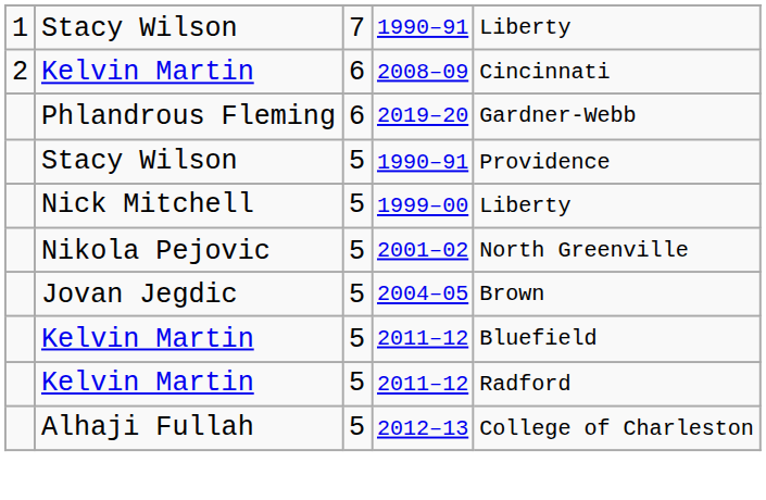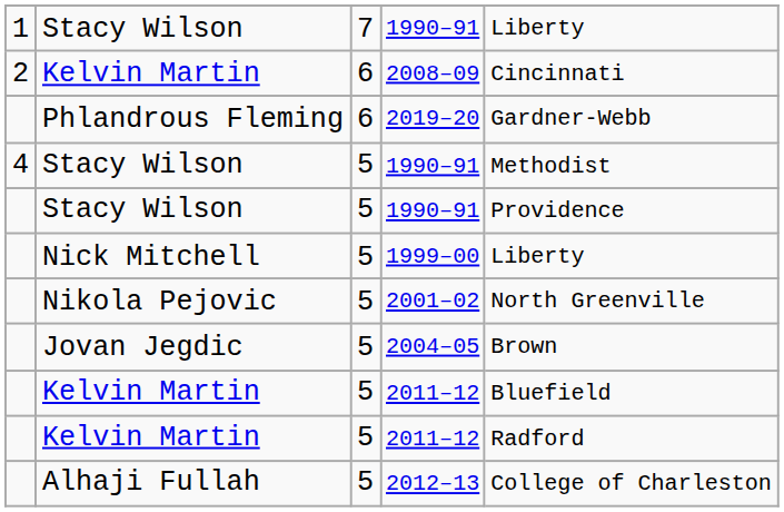+ row: 4 | Stacy Wilson | 5 | 1990–91 | Methodist
